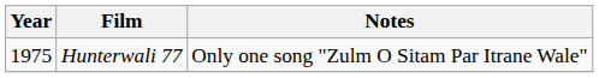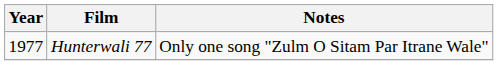Hunterwali 77 | Year: 1975 -> 1977
